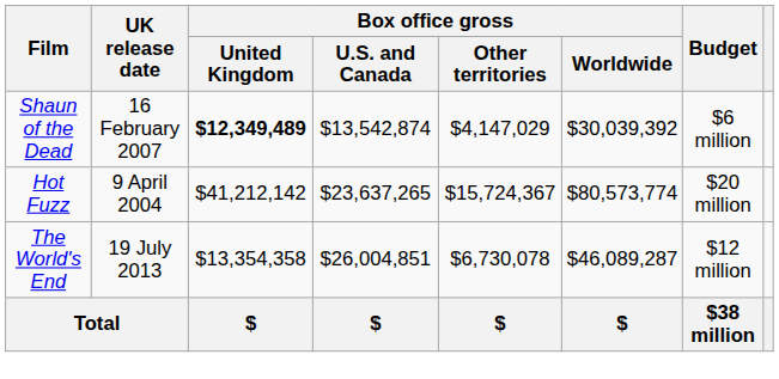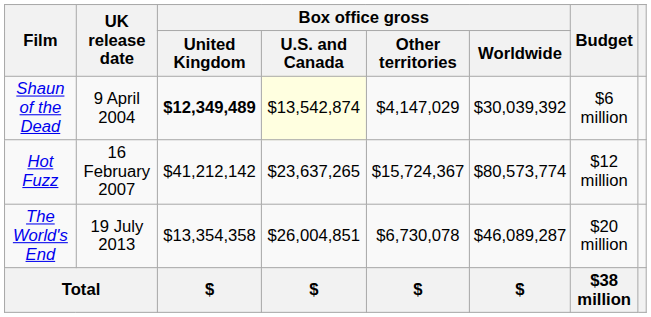Shaun of the Dead | UK release date: 16 February 2007 -> 9 April 2004
Shaun of the Dead | Box office gross / U.S. and Canada: no background -> lightyellow background
Hot Fuzz | UK release date: 9 April 2004 -> 16 February 2007
Hot Fuzz | Budget: $20 million -> $12 million
The World's End | Budget: $12 million -> $20 million
